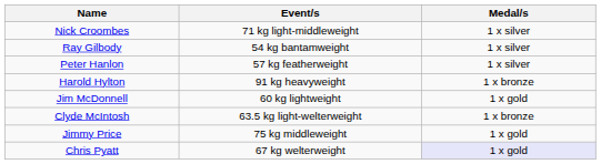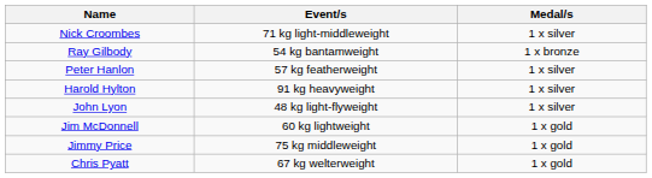Ray Gilbody | Medal/s: 1 x silver -> 1 x bronze
Harold Hylton | Medal/s: 1 x bronze -> 1 x silver
+ row: John Lyon | 48 kg light-flyweight | 1 x silver
- row: Clyde McIntosh | 63.5 kg light-welterweight | 1 x bronze
Chris Pyatt | Medal/s: lavender background -> no background
